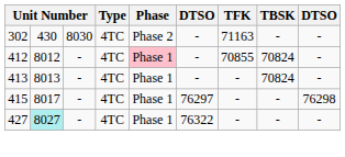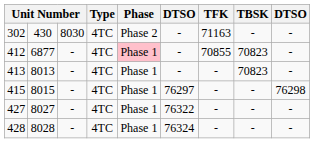412 | column 2: 8012 -> 6877
412 | TBSK: 70824 -> 70823
413 | TBSK: 70824 -> 70823
415 | column 2: 8017 -> 8015
427 | column 2: paleturquoise background -> no background
+ row: 428 | 8028 | - | 4TC | Phase 1 | 76324 | - | - | -
